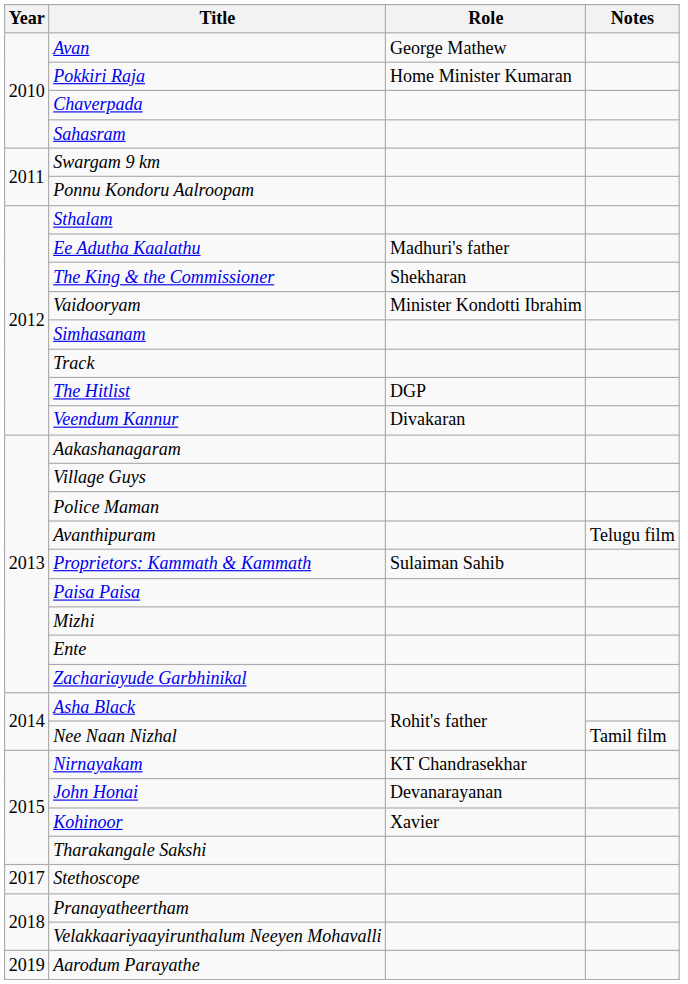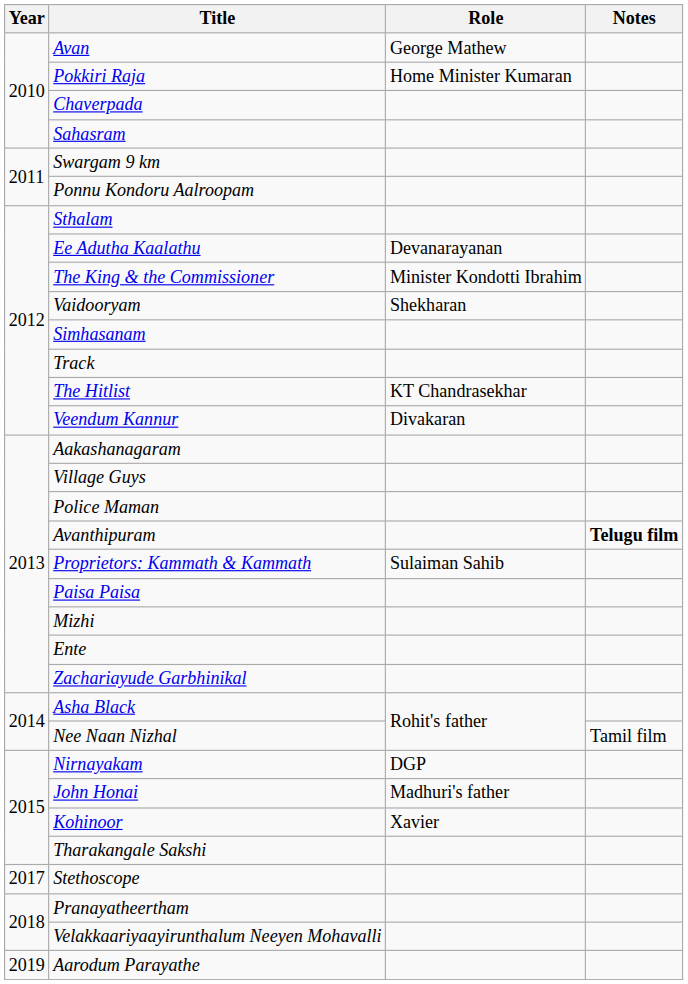Ee Adutha Kaalathu | Role: Madhuri's father -> Devanarayanan
The King & the Commissioner | Role: Shekharan -> Minister Kondotti Ibrahim
Vaidooryam | Role: Minister Kondotti Ibrahim -> Shekharan
The Hitlist | Role: DGP -> KT Chandrasekhar
Avanthipuram | Notes: normal -> bold
Nirnayakam | Role: KT Chandrasekhar -> DGP
John Honai | Role: Devanarayanan -> Madhuri's father
